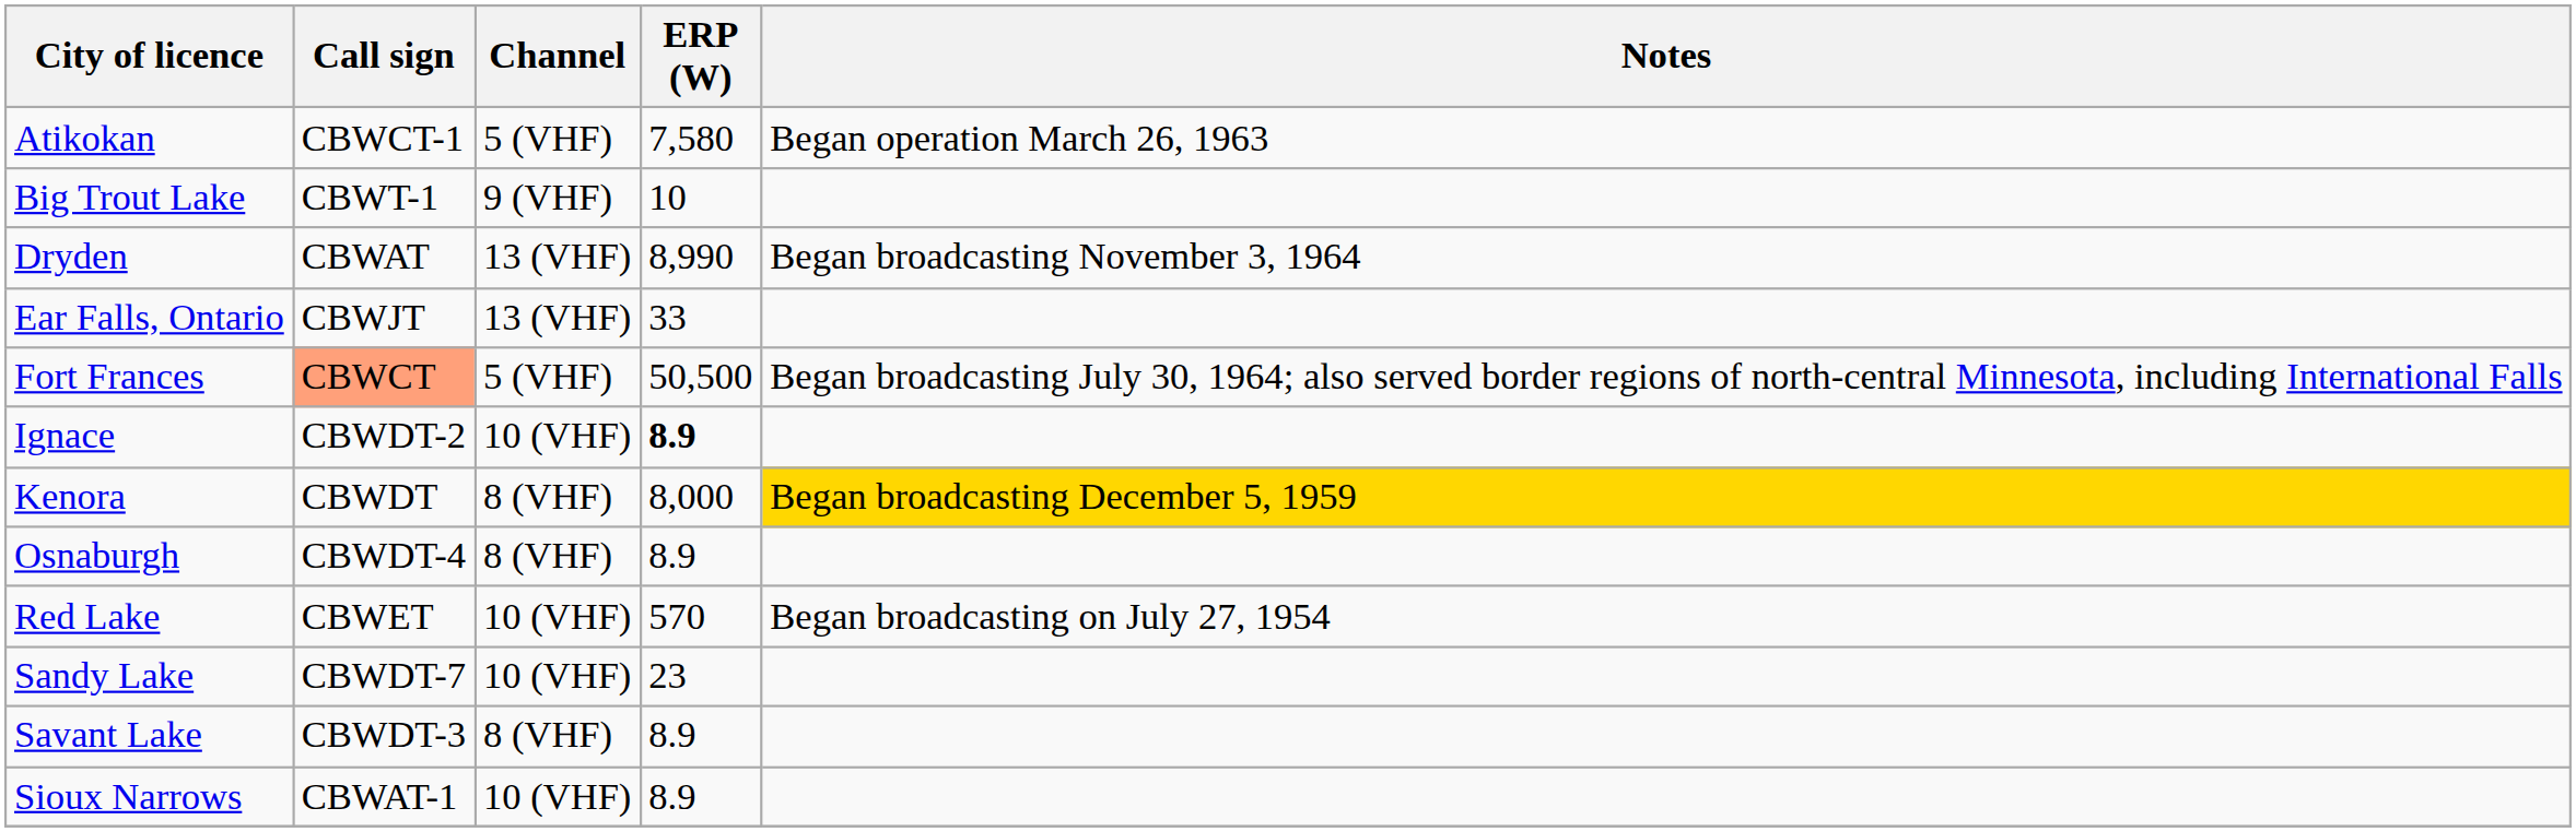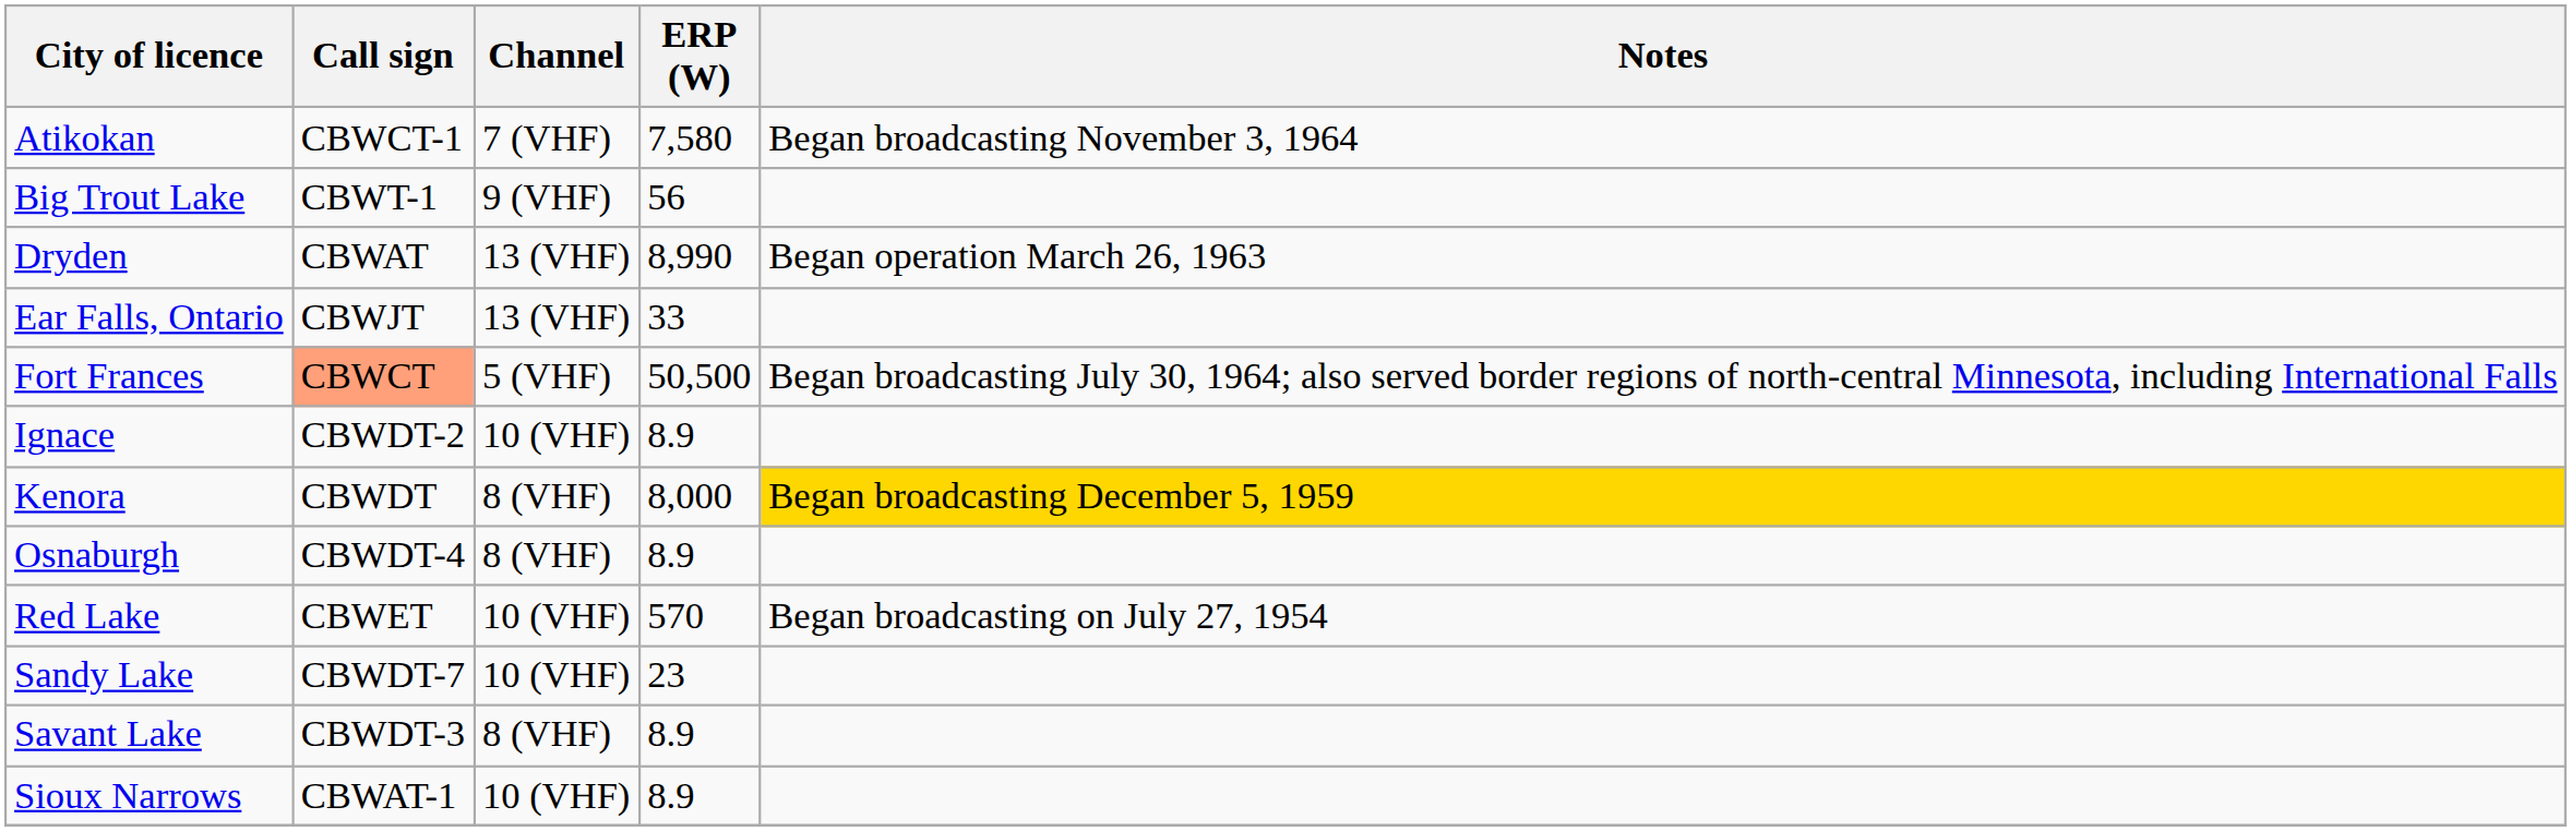Atikokan | Channel: 5 (VHF) -> 7 (VHF)
Atikokan | Notes: Began operation March 26, 1963 -> Began broadcasting November 3, 1964
Big Trout Lake | ERP (W): 10 -> 56
Dryden | Notes: Began broadcasting November 3, 1964 -> Began operation March 26, 1963
Ignace | ERP (W): bold -> normal
